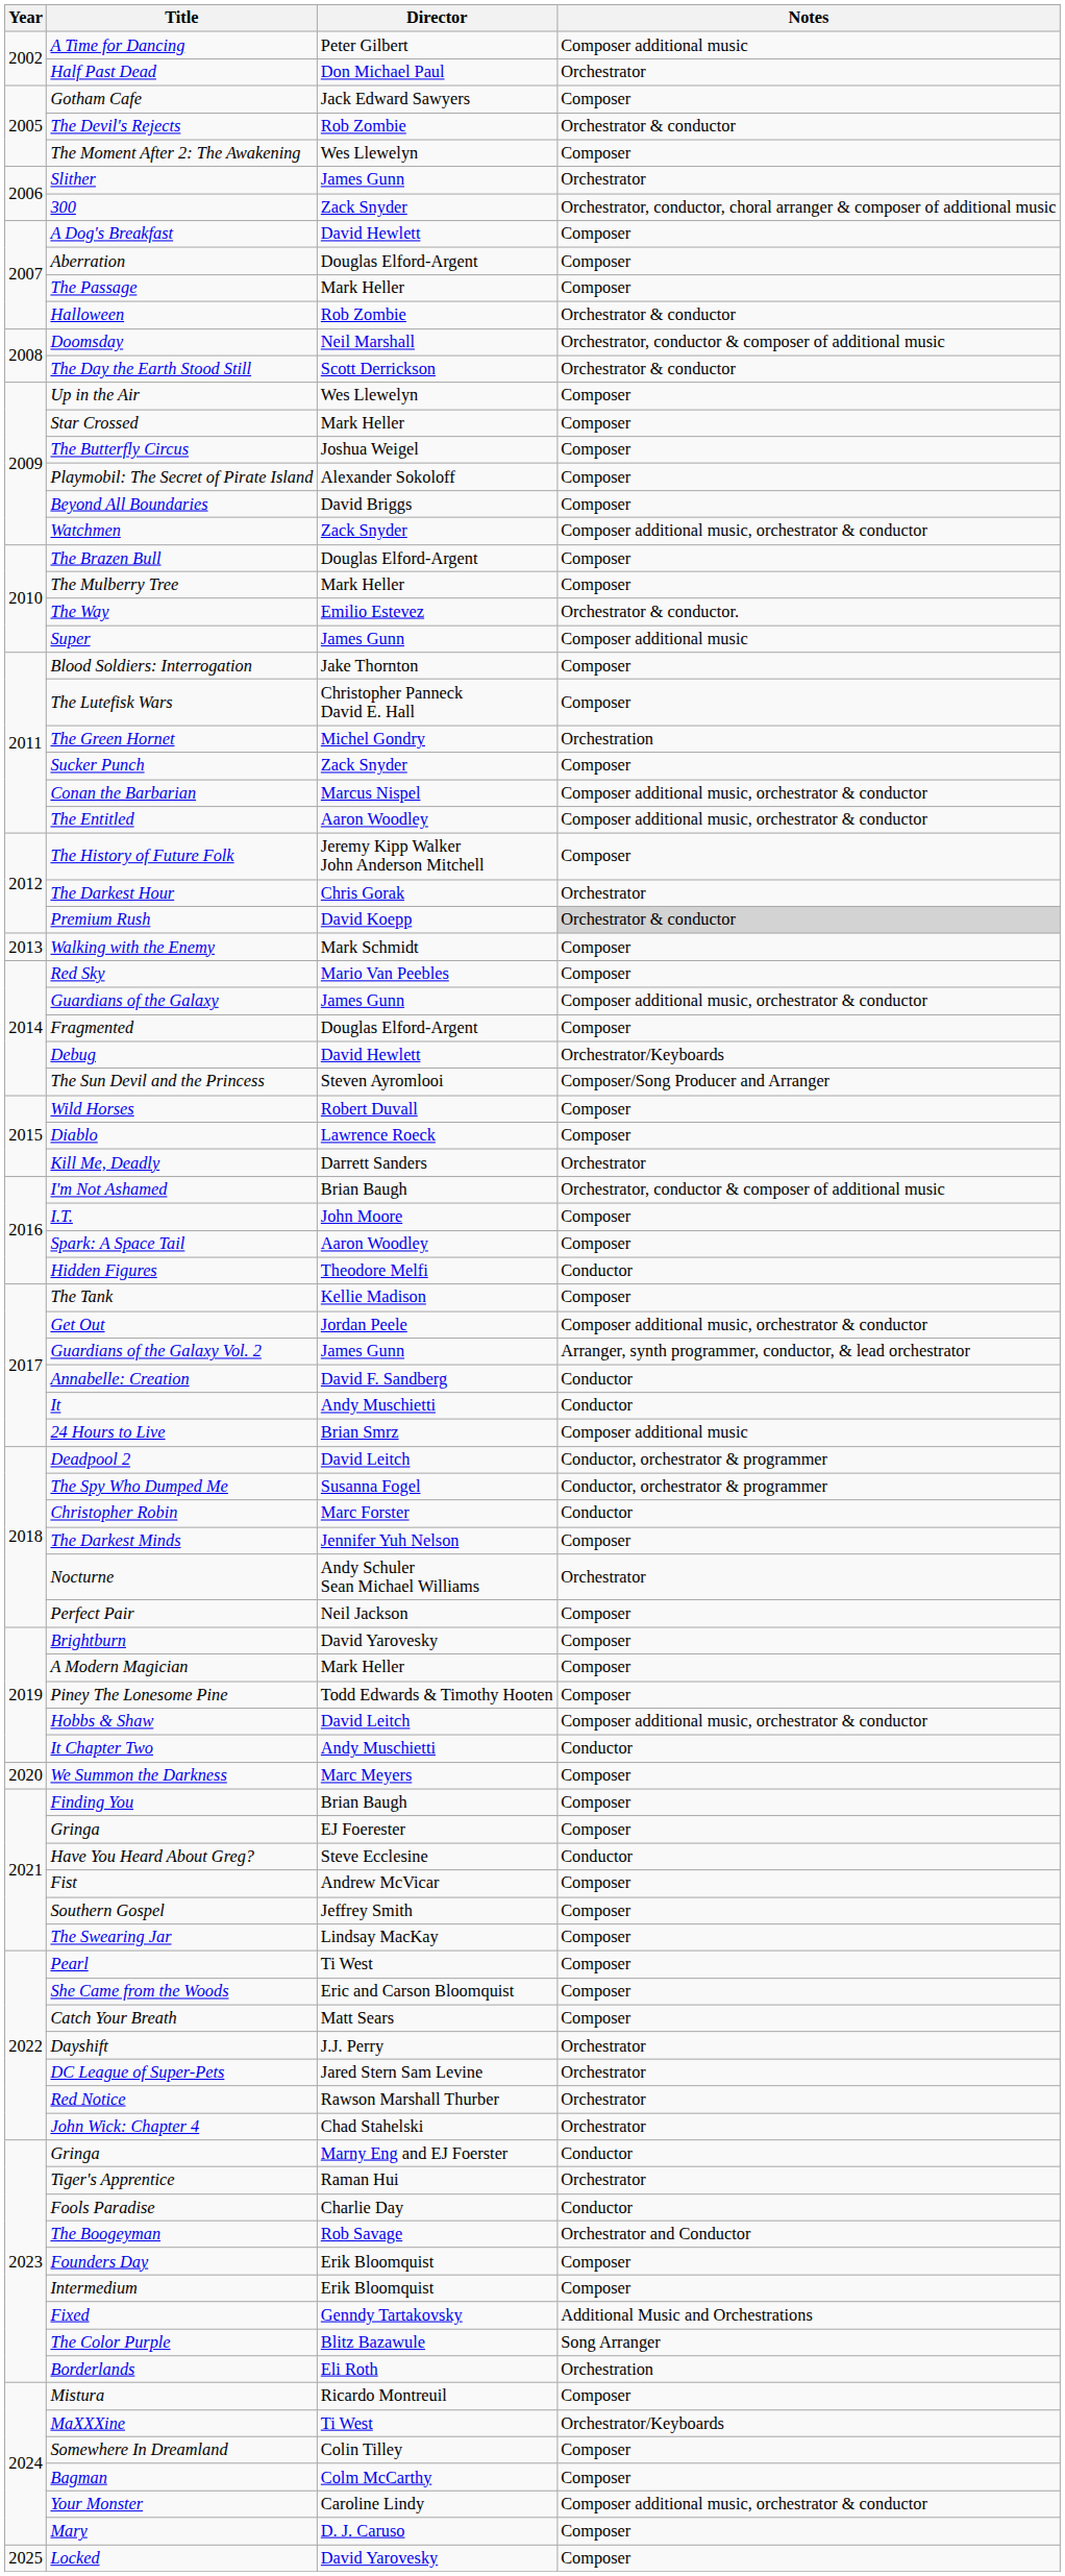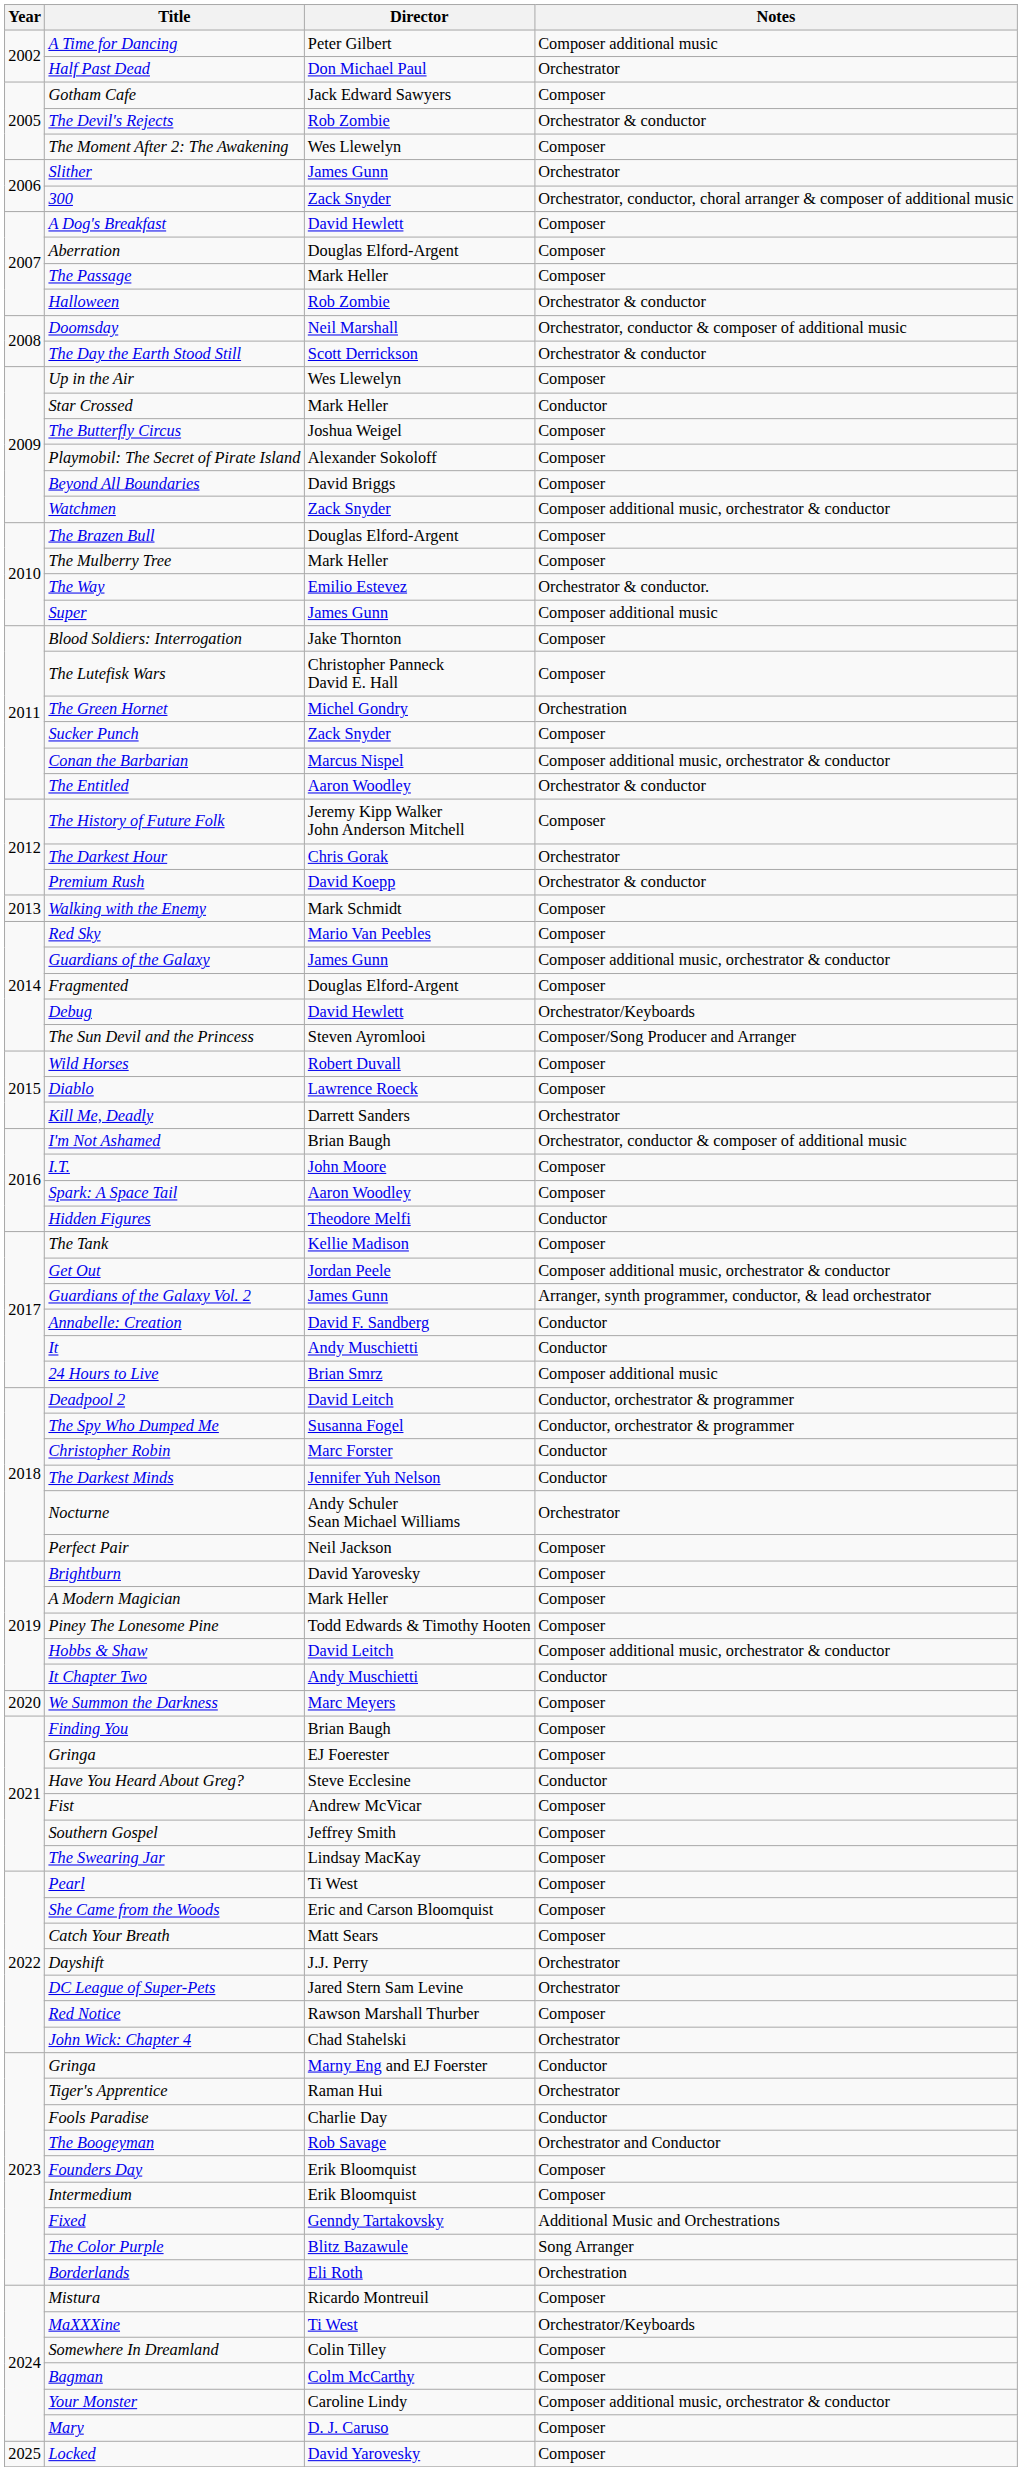Star Crossed | Notes: Composer -> Conductor
The Entitled | Notes: Composer additional music, orchestrator & conductor -> Orchestrator & conductor
Premium Rush | Notes: lightgrey background -> no background
The Darkest Minds | Notes: Composer -> Conductor
Red Notice | Notes: Orchestrator -> Composer
